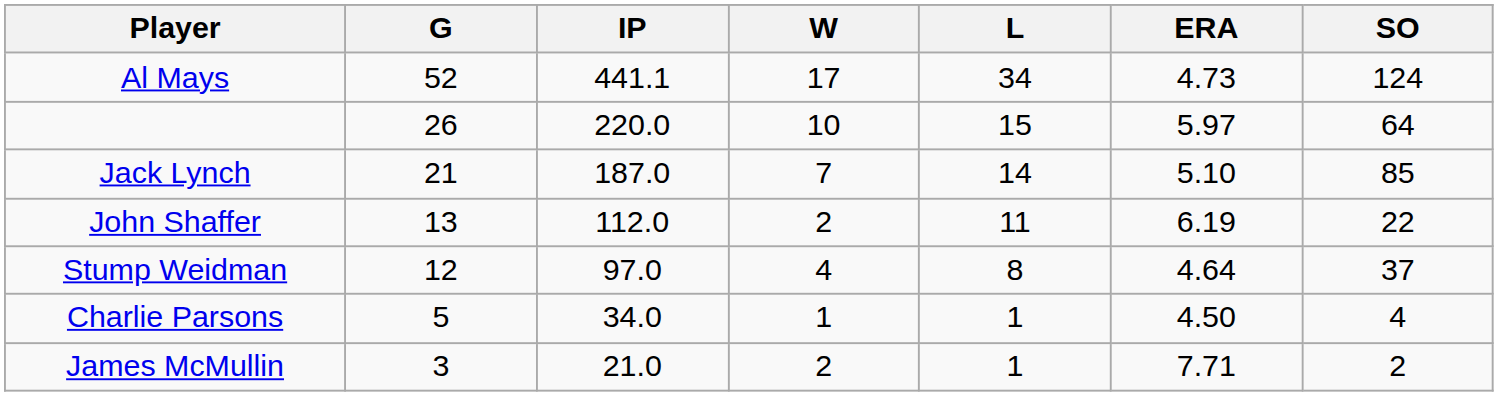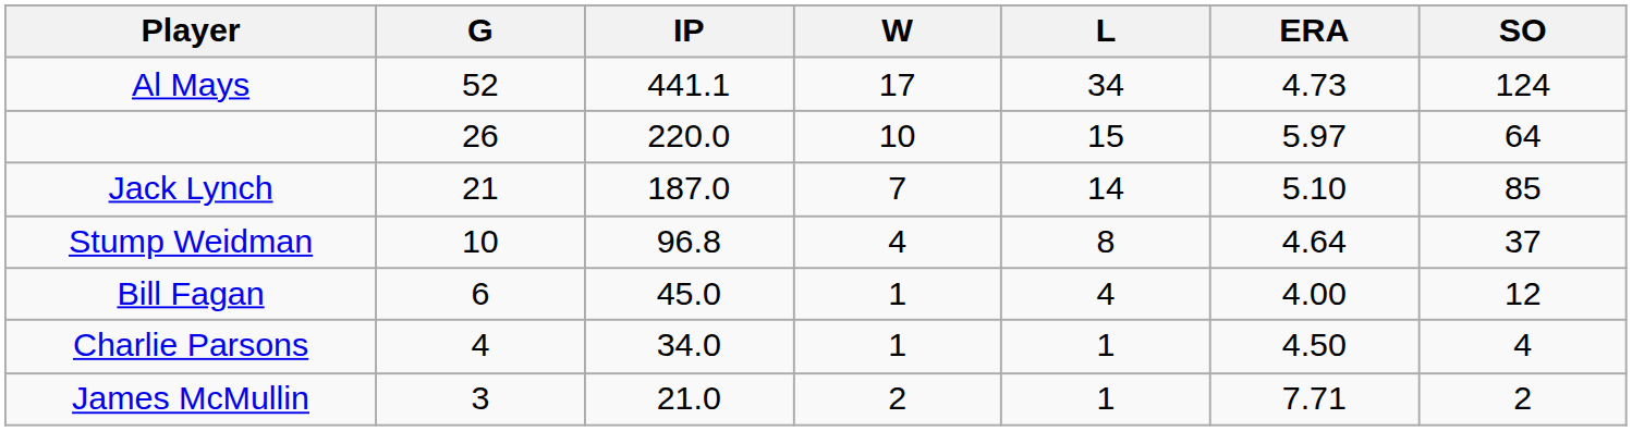- row: John Shaffer | 13 | 112.0 | 2 | 11 | 6.19 | 22
Stump Weidman | G: 12 -> 10
Stump Weidman | IP: 97.0 -> 96.8
+ row: Bill Fagan | 6 | 45.0 | 1 | 4 | 4.00 | 12
Charlie Parsons | G: 5 -> 4
